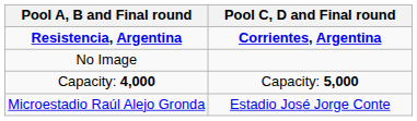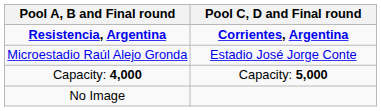rows swapped: Microestadio Raúl Alejo Gronda <-> No Image
